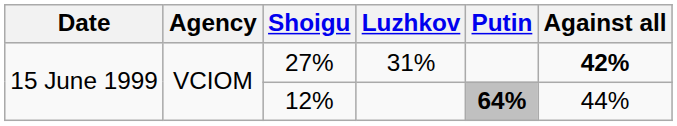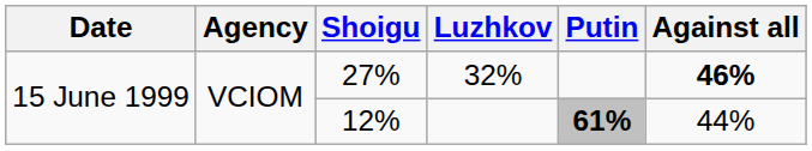27% | Luzhkov: 31% -> 32%
27% | Against all: 42% -> 46%
12% | Putin: 64% -> 61%
